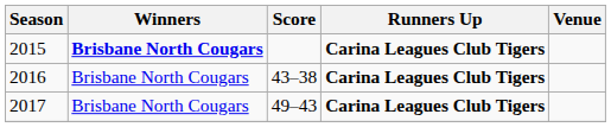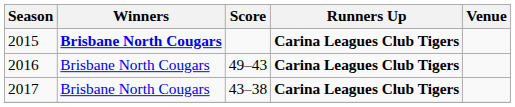2016 | Score: 43–38 -> 49–43
2017 | Score: 49–43 -> 43–38
